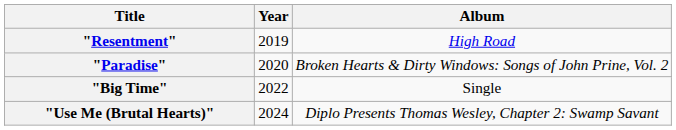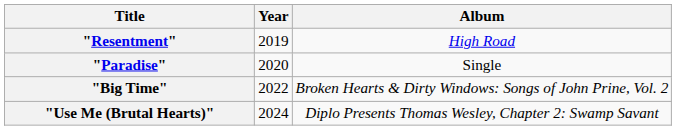"Paradise" | Album: Broken Hearts & Dirty Windows: Songs of John Prine, Vol. 2 -> Single
"Big Time" | Album: Single -> Broken Hearts & Dirty Windows: Songs of John Prine, Vol. 2
